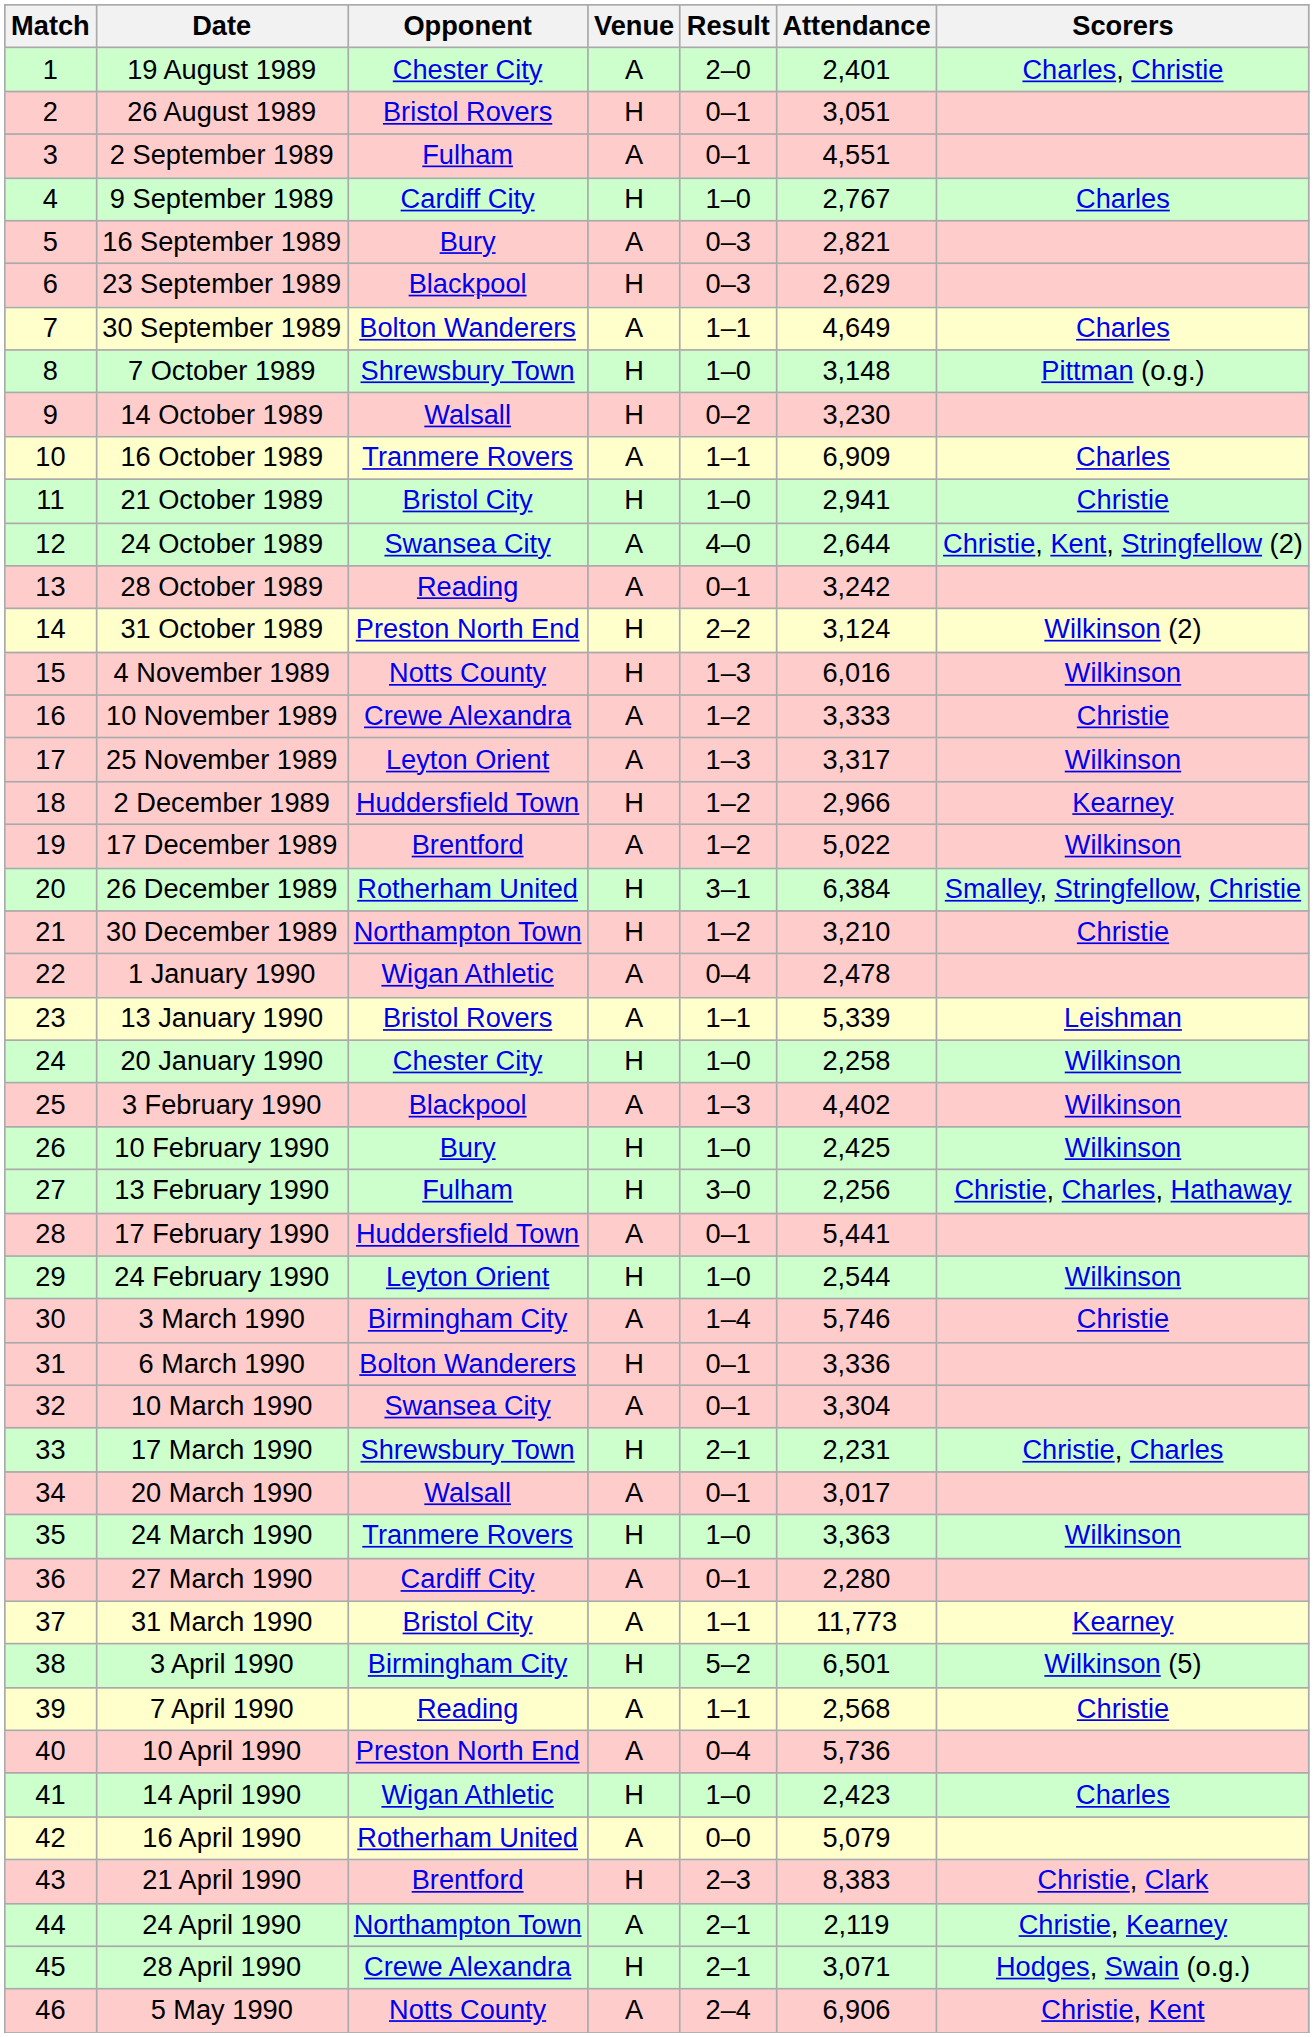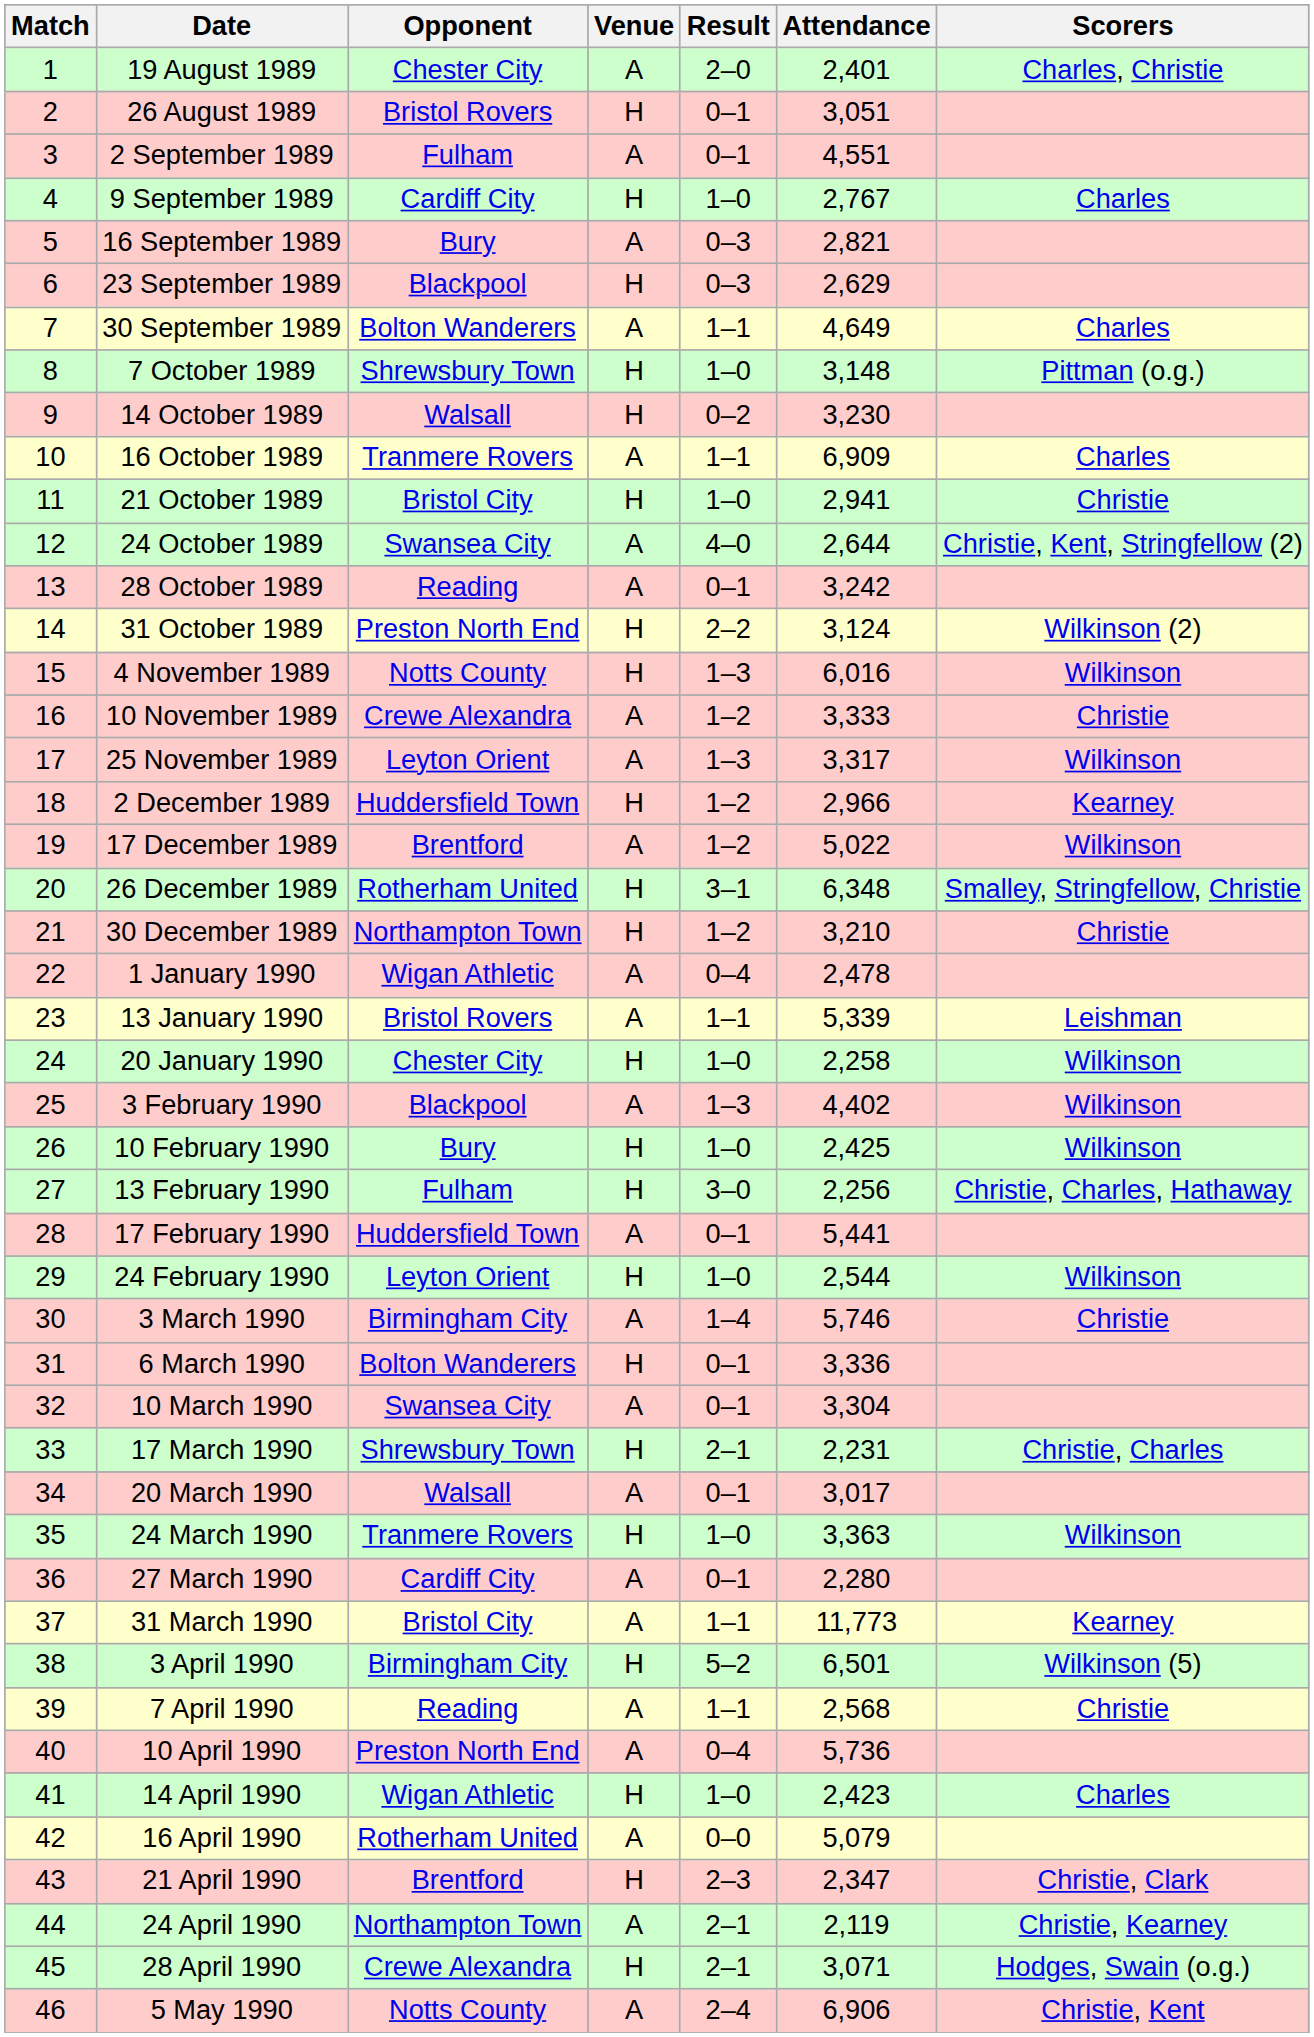26 December 1989 | Attendance: 6,384 -> 6,348
21 April 1990 | Attendance: 8,383 -> 2,347
